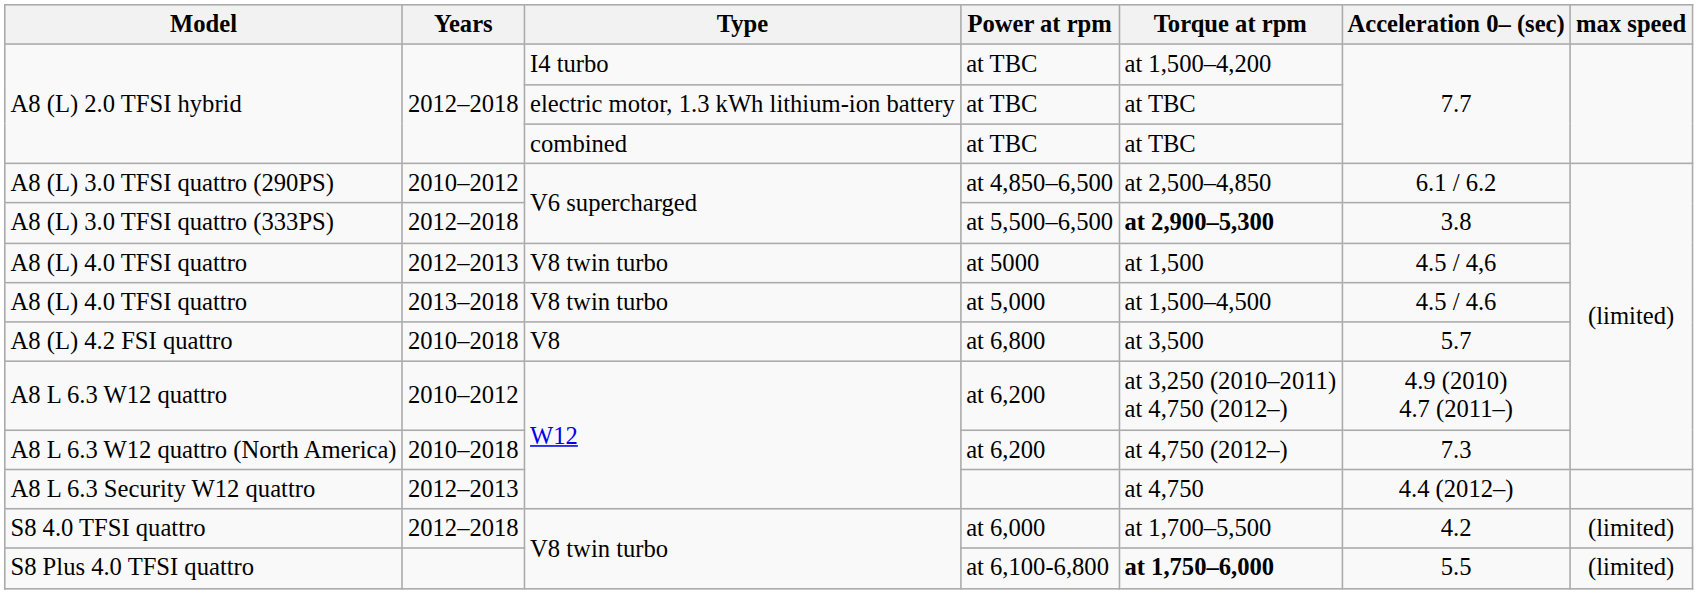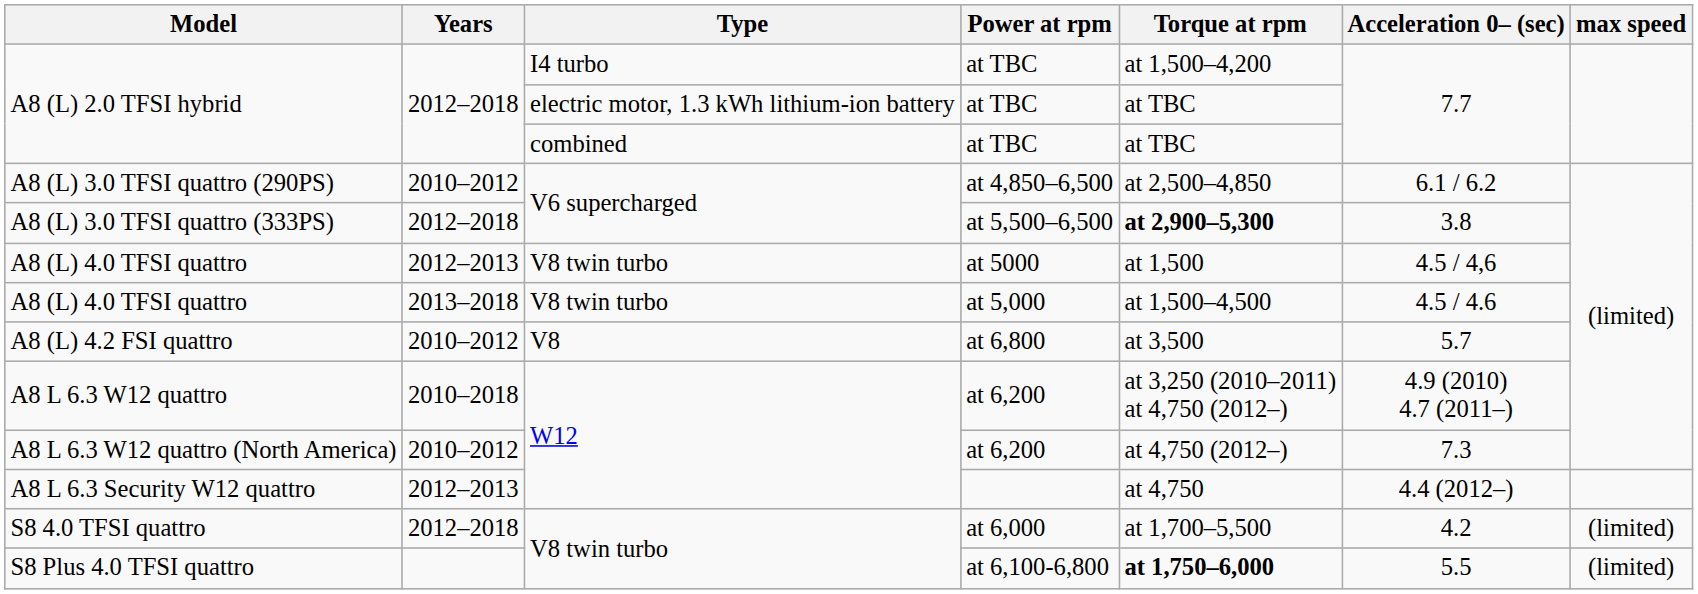A8 (L) 4.2 FSI quattro | Years: 2010–2018 -> 2010–2012
A8 L 6.3 W12 quattro | Years: 2010–2012 -> 2010–2018
A8 L 6.3 W12 quattro (North America) | Years: 2010–2018 -> 2010–2012
